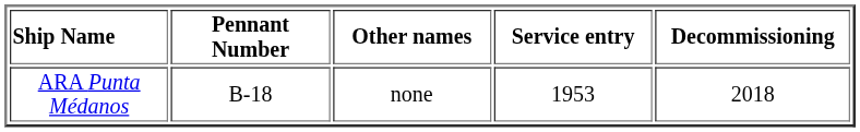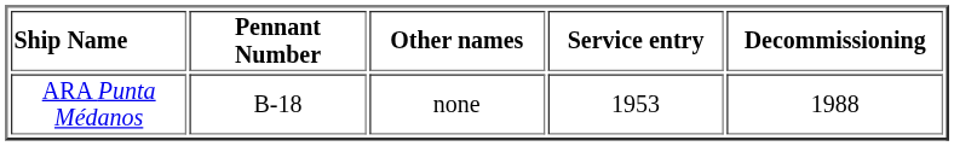ARA Punta Médanos | Decommissioning: 2018 -> 1988
